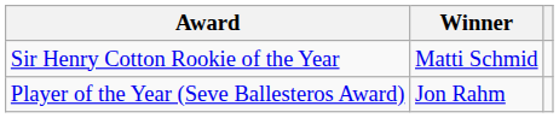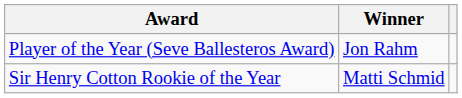rows swapped: Player of the Year (Seve Ballesteros Award) <-> Sir Henry Cotton Rookie of the Year
